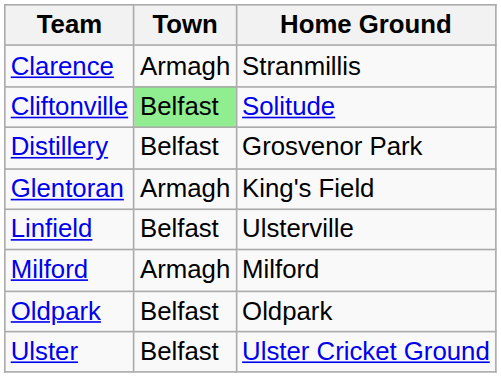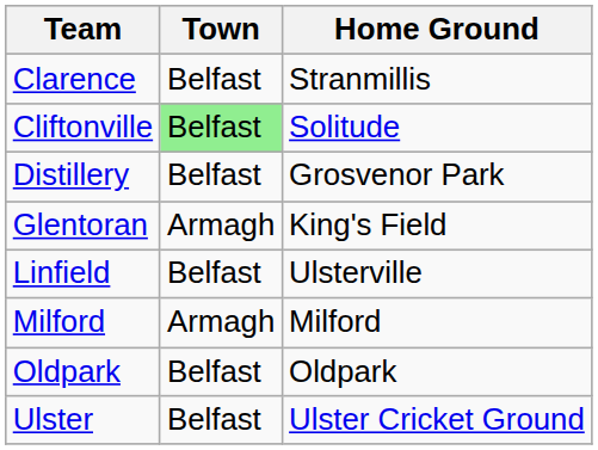Clarence | Town: Armagh -> Belfast
